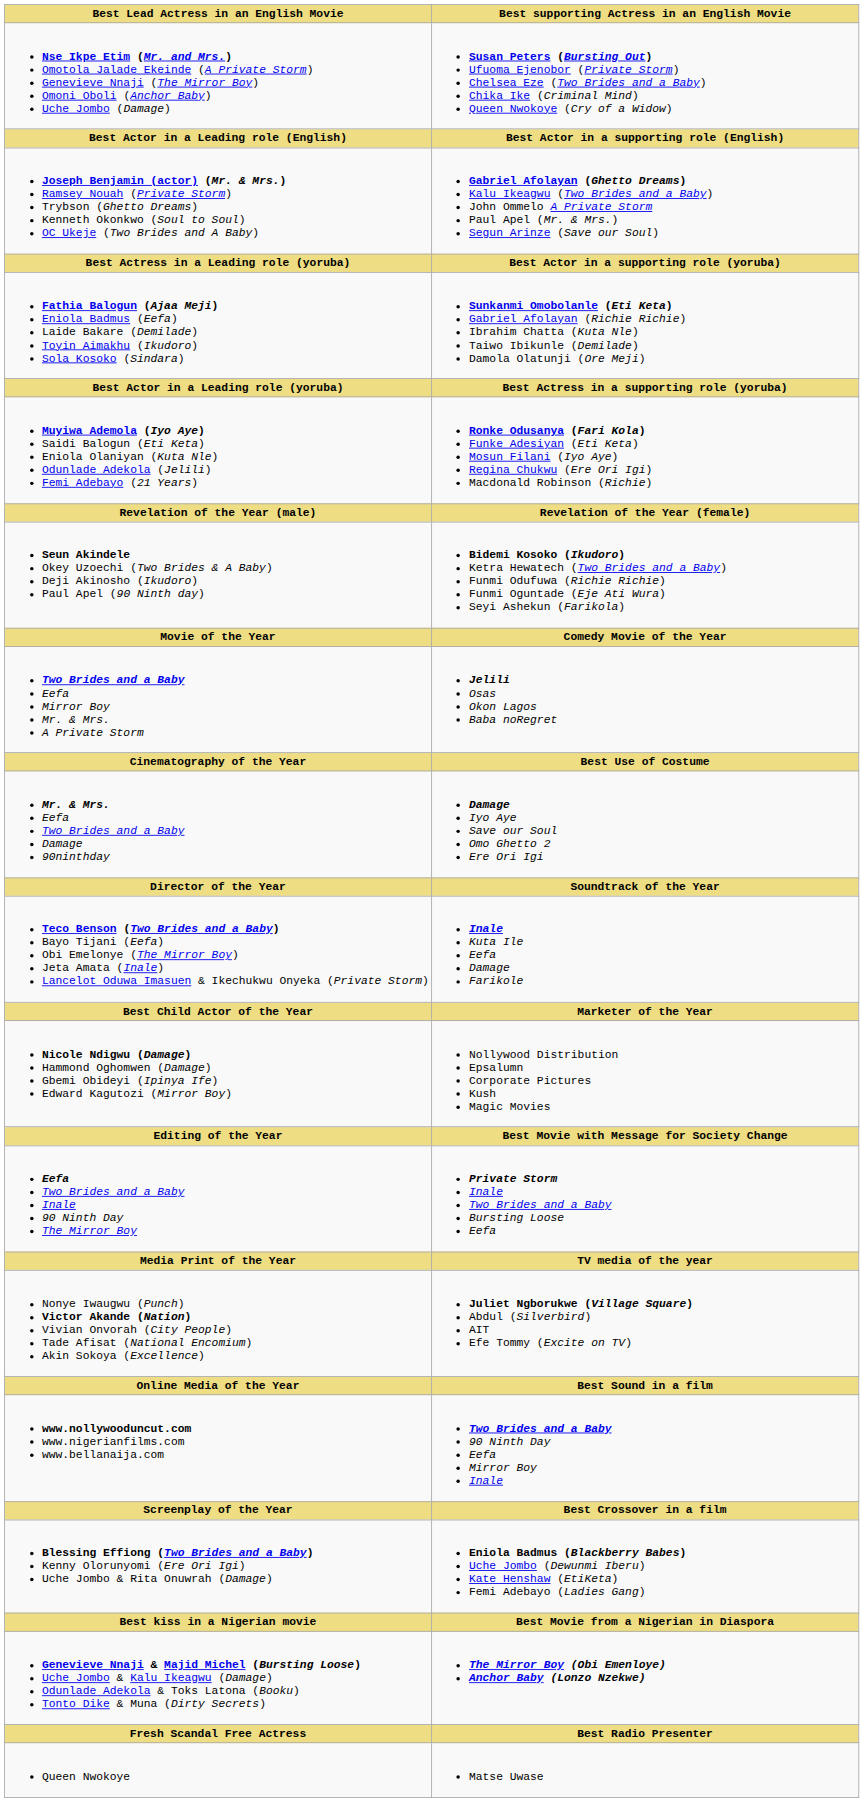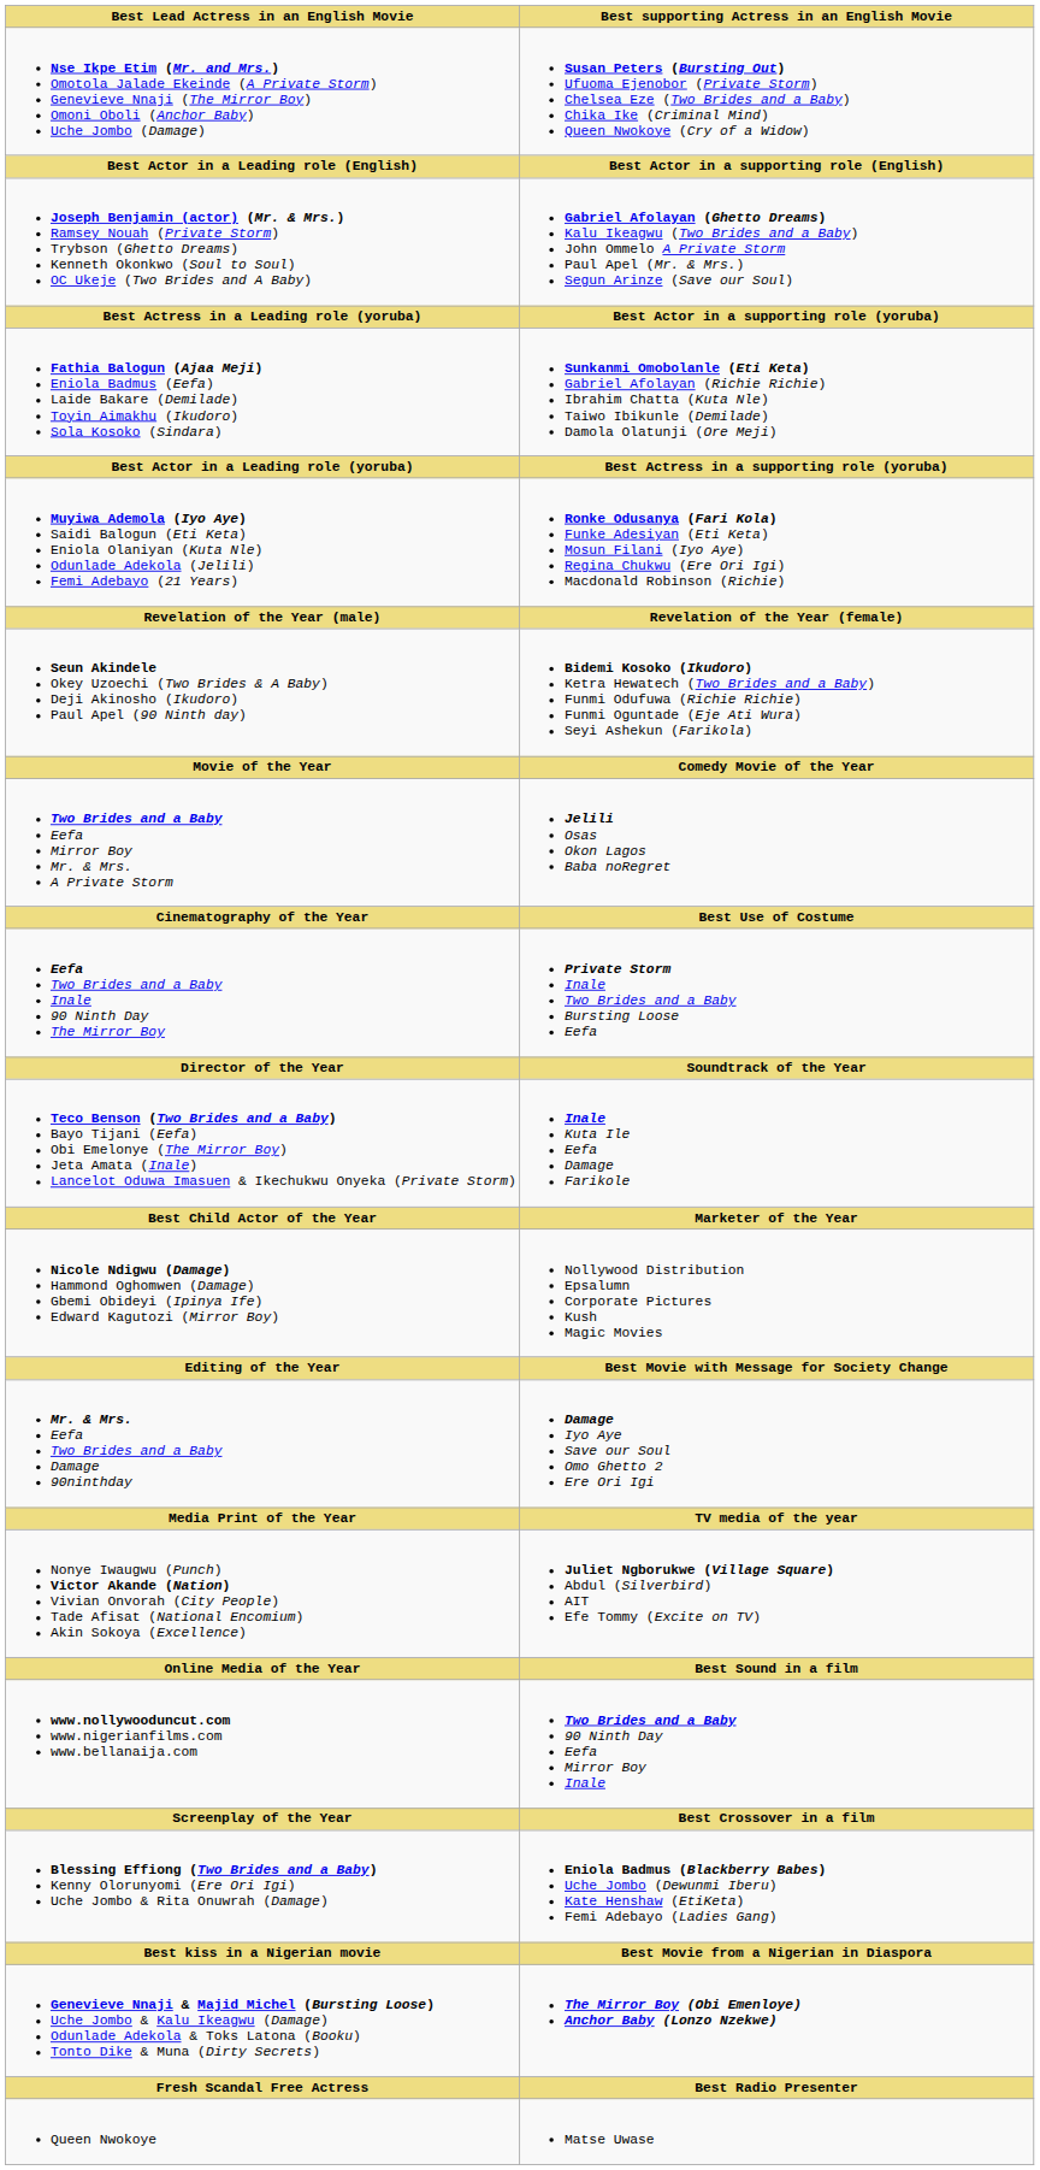rows swapped: Eefa Two Brides and a Baby Inale 90 Ninth Day The Mirror Boy <-> Mr. & Mrs. Eefa Two Brides and a Baby Damage 90ninthday
